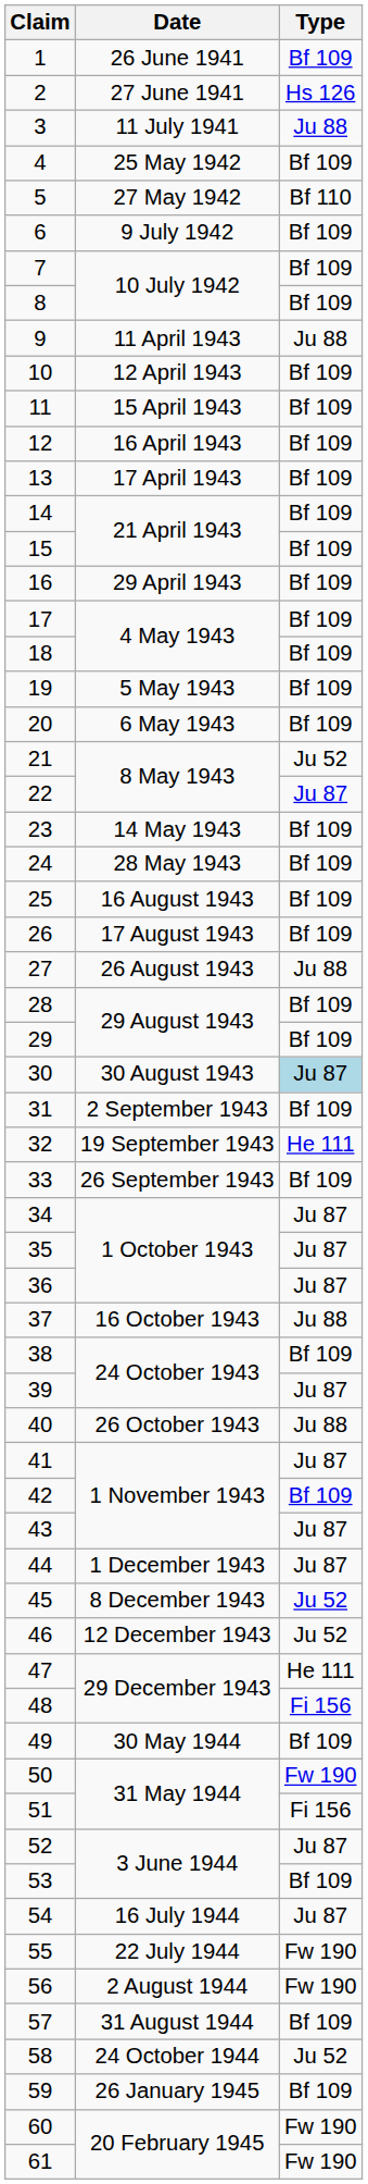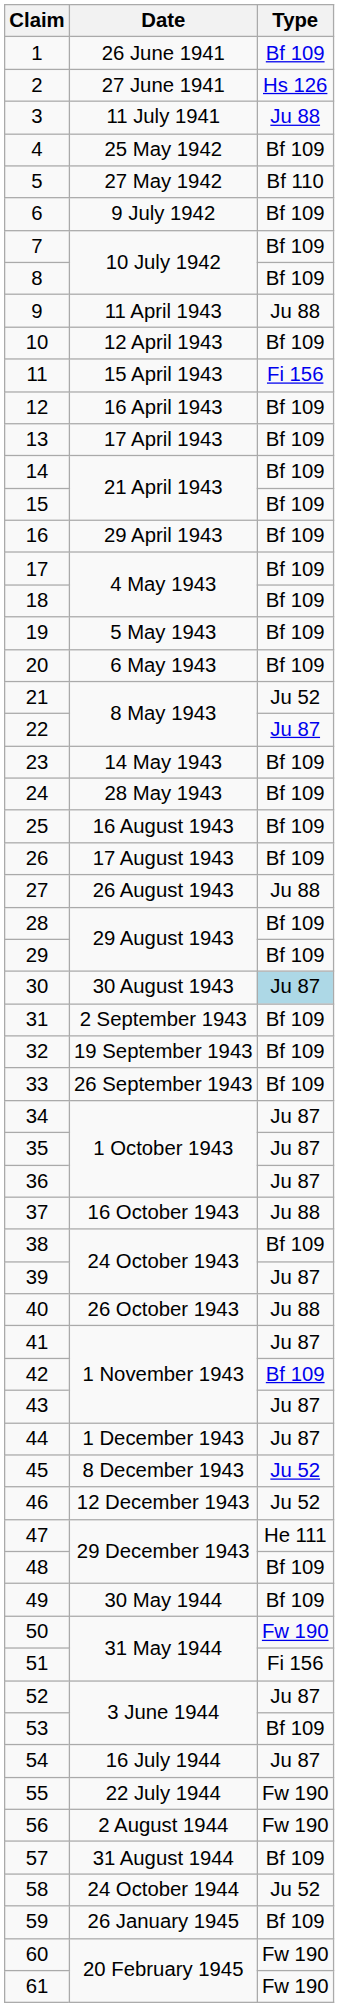11 | Type: Bf 109 -> Fi 156
32 | Type: He 111 -> Bf 109
48 | Type: Fi 156 -> Bf 109
